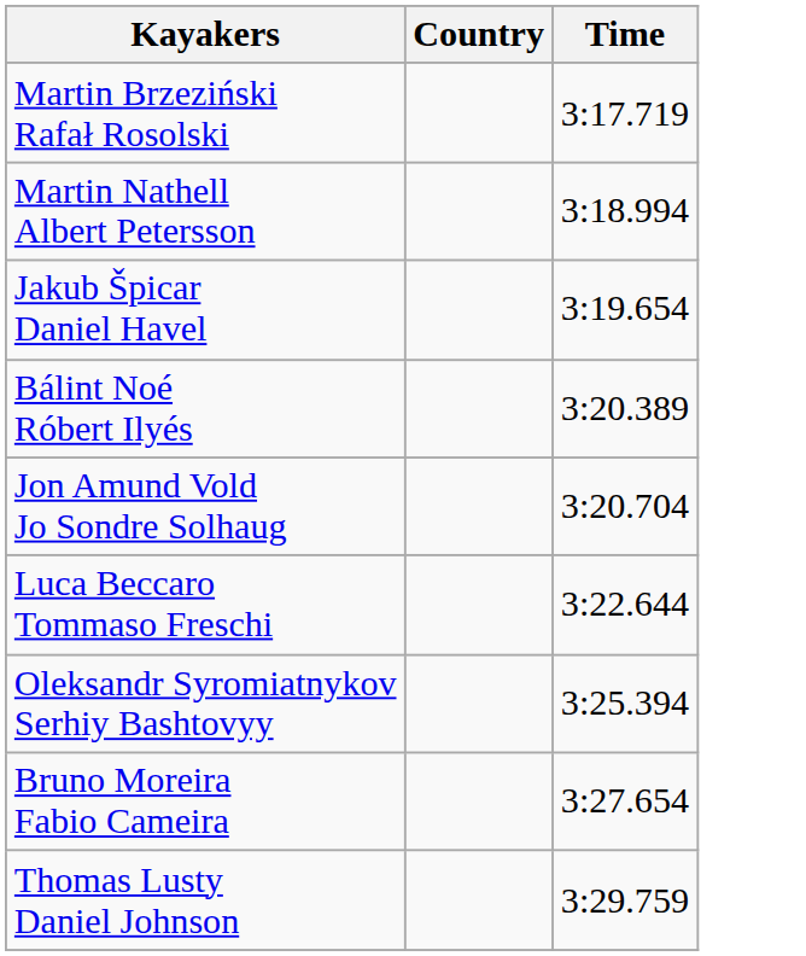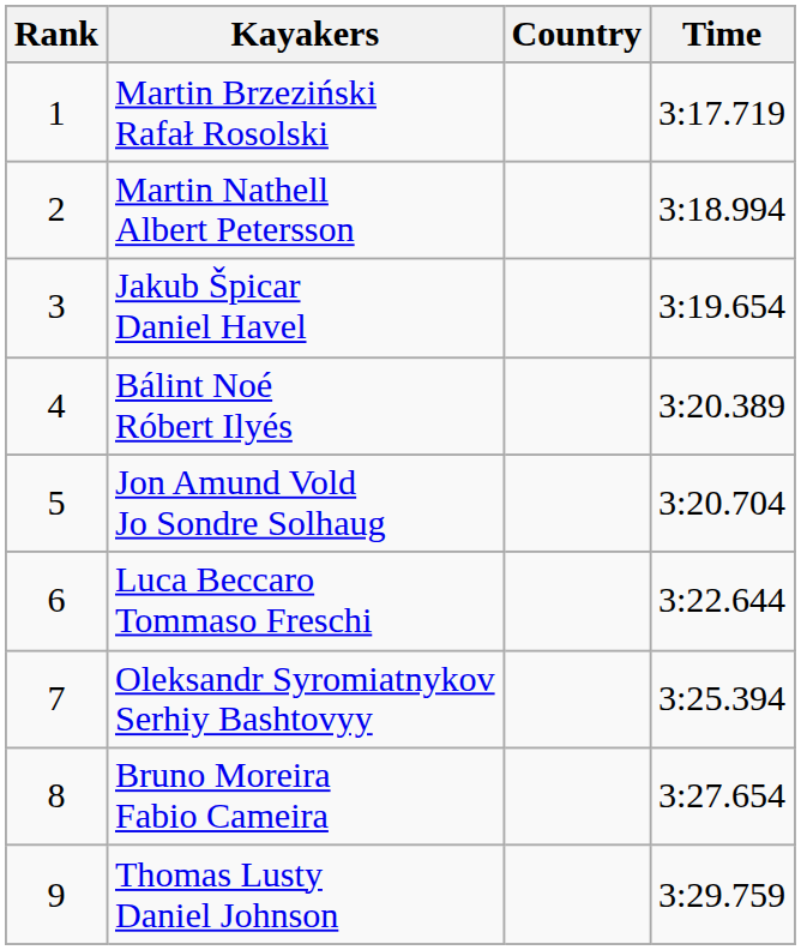+ column: Rank | 1 | 2 | 3 | 4 | 5 | 6 | 7 | 8 | 9
